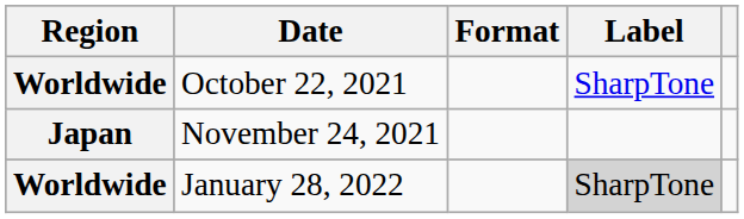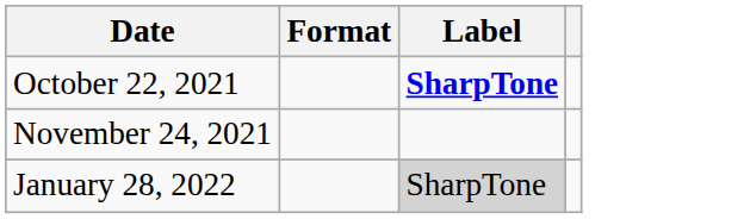- column: Region | Worldwide | Japan | Worldwide
October 22, 2021 | Label: normal -> bold
